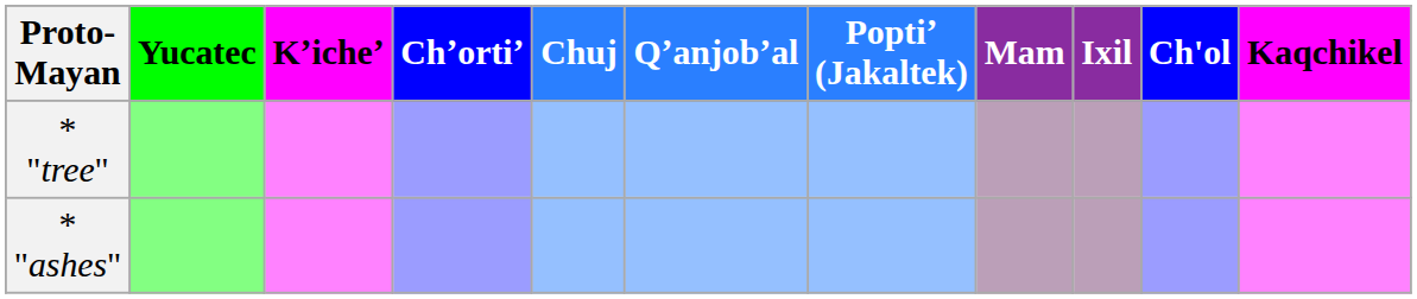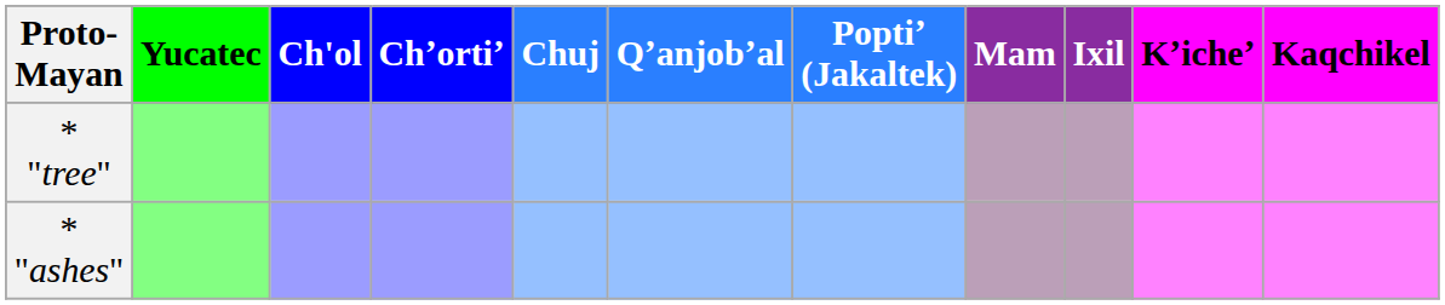columns swapped: Ch'ol <-> Kʼicheʼ
